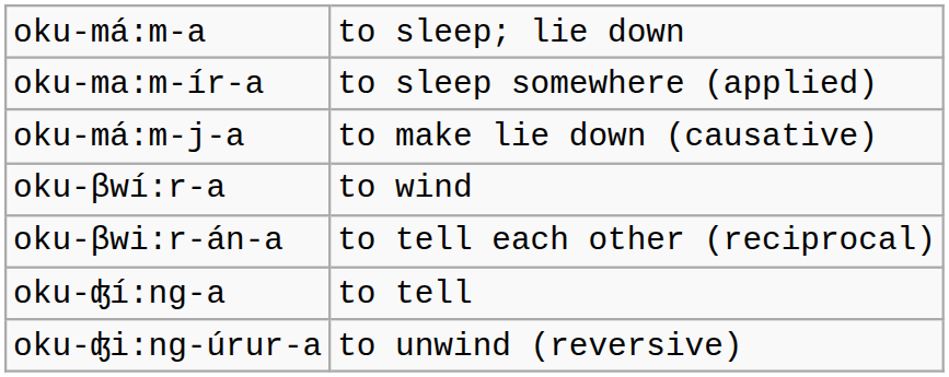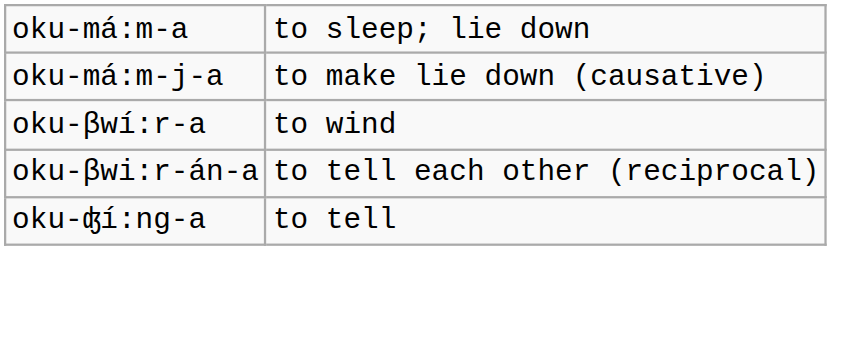- row: oku-ma:m-ír-a | to sleep somewhere (applied)
- row: oku-ʤi:ng-úrur-a | to unwind (reversive)
